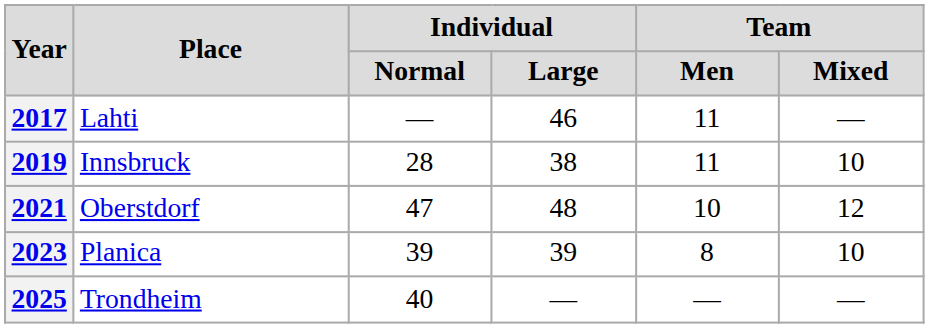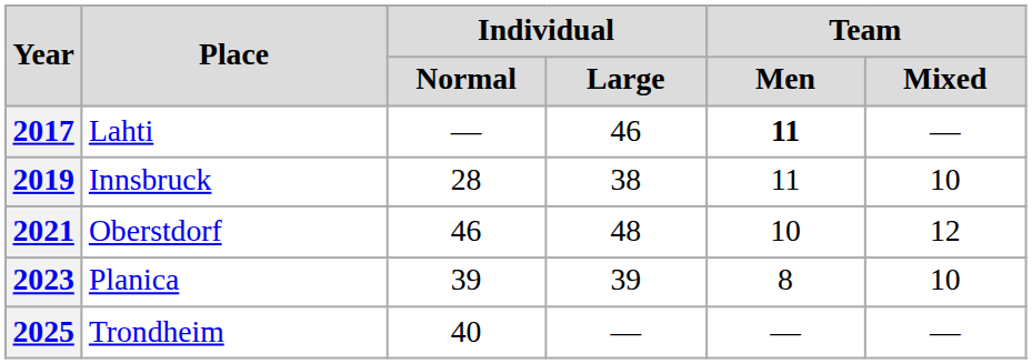2017 | Team / Men: normal -> bold
2021 | Individual / Normal: 47 -> 46
